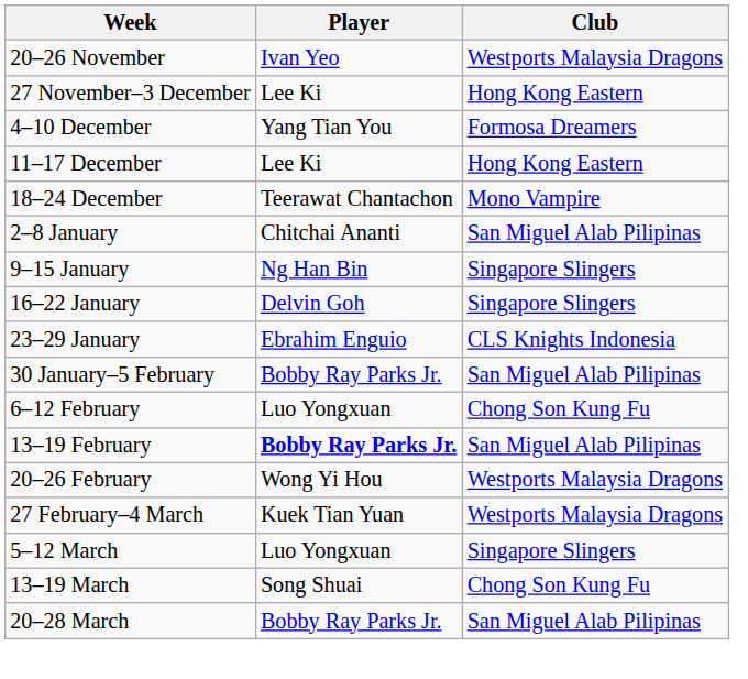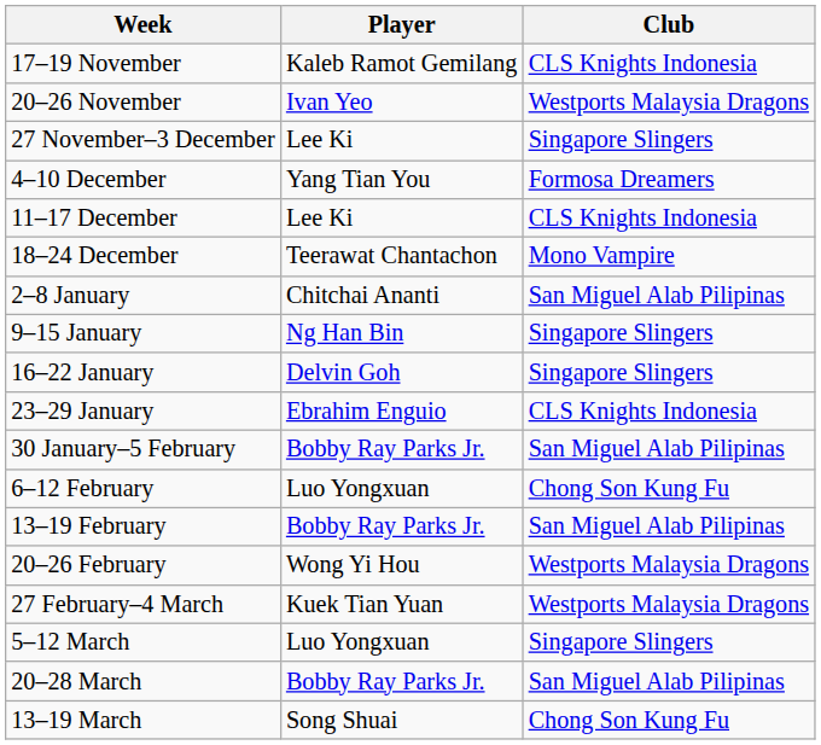+ row: 17–19 November | Kaleb Ramot Gemilang | CLS Knights Indonesia
27 November–3 December | Club: Hong Kong Eastern -> Singapore Slingers
11–17 December | Club: Hong Kong Eastern -> CLS Knights Indonesia
13–19 February | Player: bold -> normal
rows swapped: 13–19 March <-> 20–28 March
